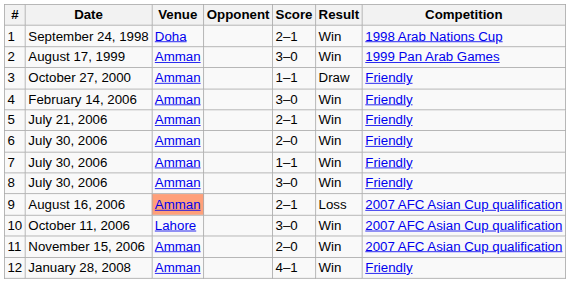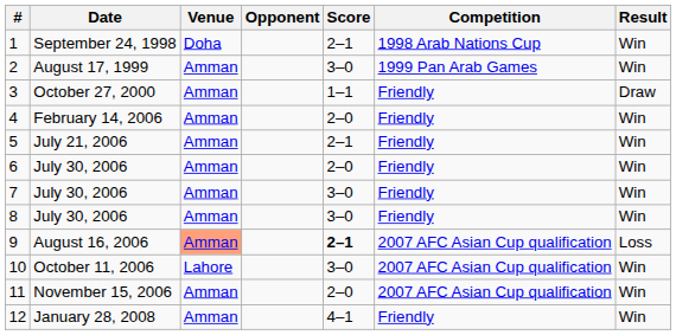columns swapped: Result <-> Competition
4 | Score: 3–0 -> 2–0
7 | Score: 1–1 -> 3–0
9 | Score: normal -> bold
